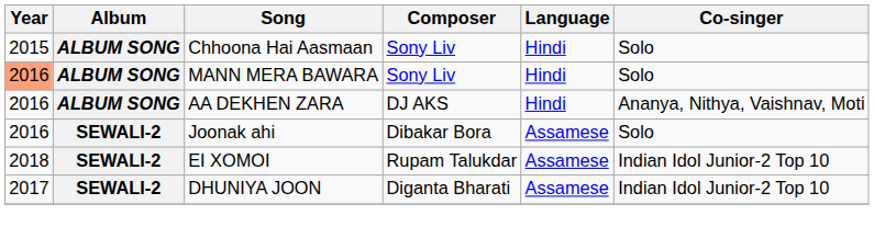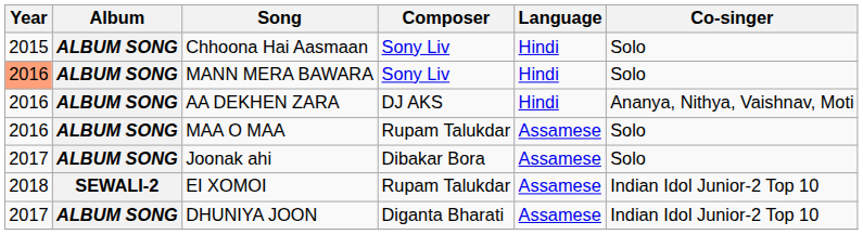+ row: 2016 | ALBUM SONG | MAA O MAA | Rupam Talukdar | Assamese | Solo
Joonak ahi | Year: 2016 -> 2017
Joonak ahi | Album: SEWALI-2 -> ALBUM SONG
DHUNIYA JOON | Album: SEWALI-2 -> ALBUM SONG
